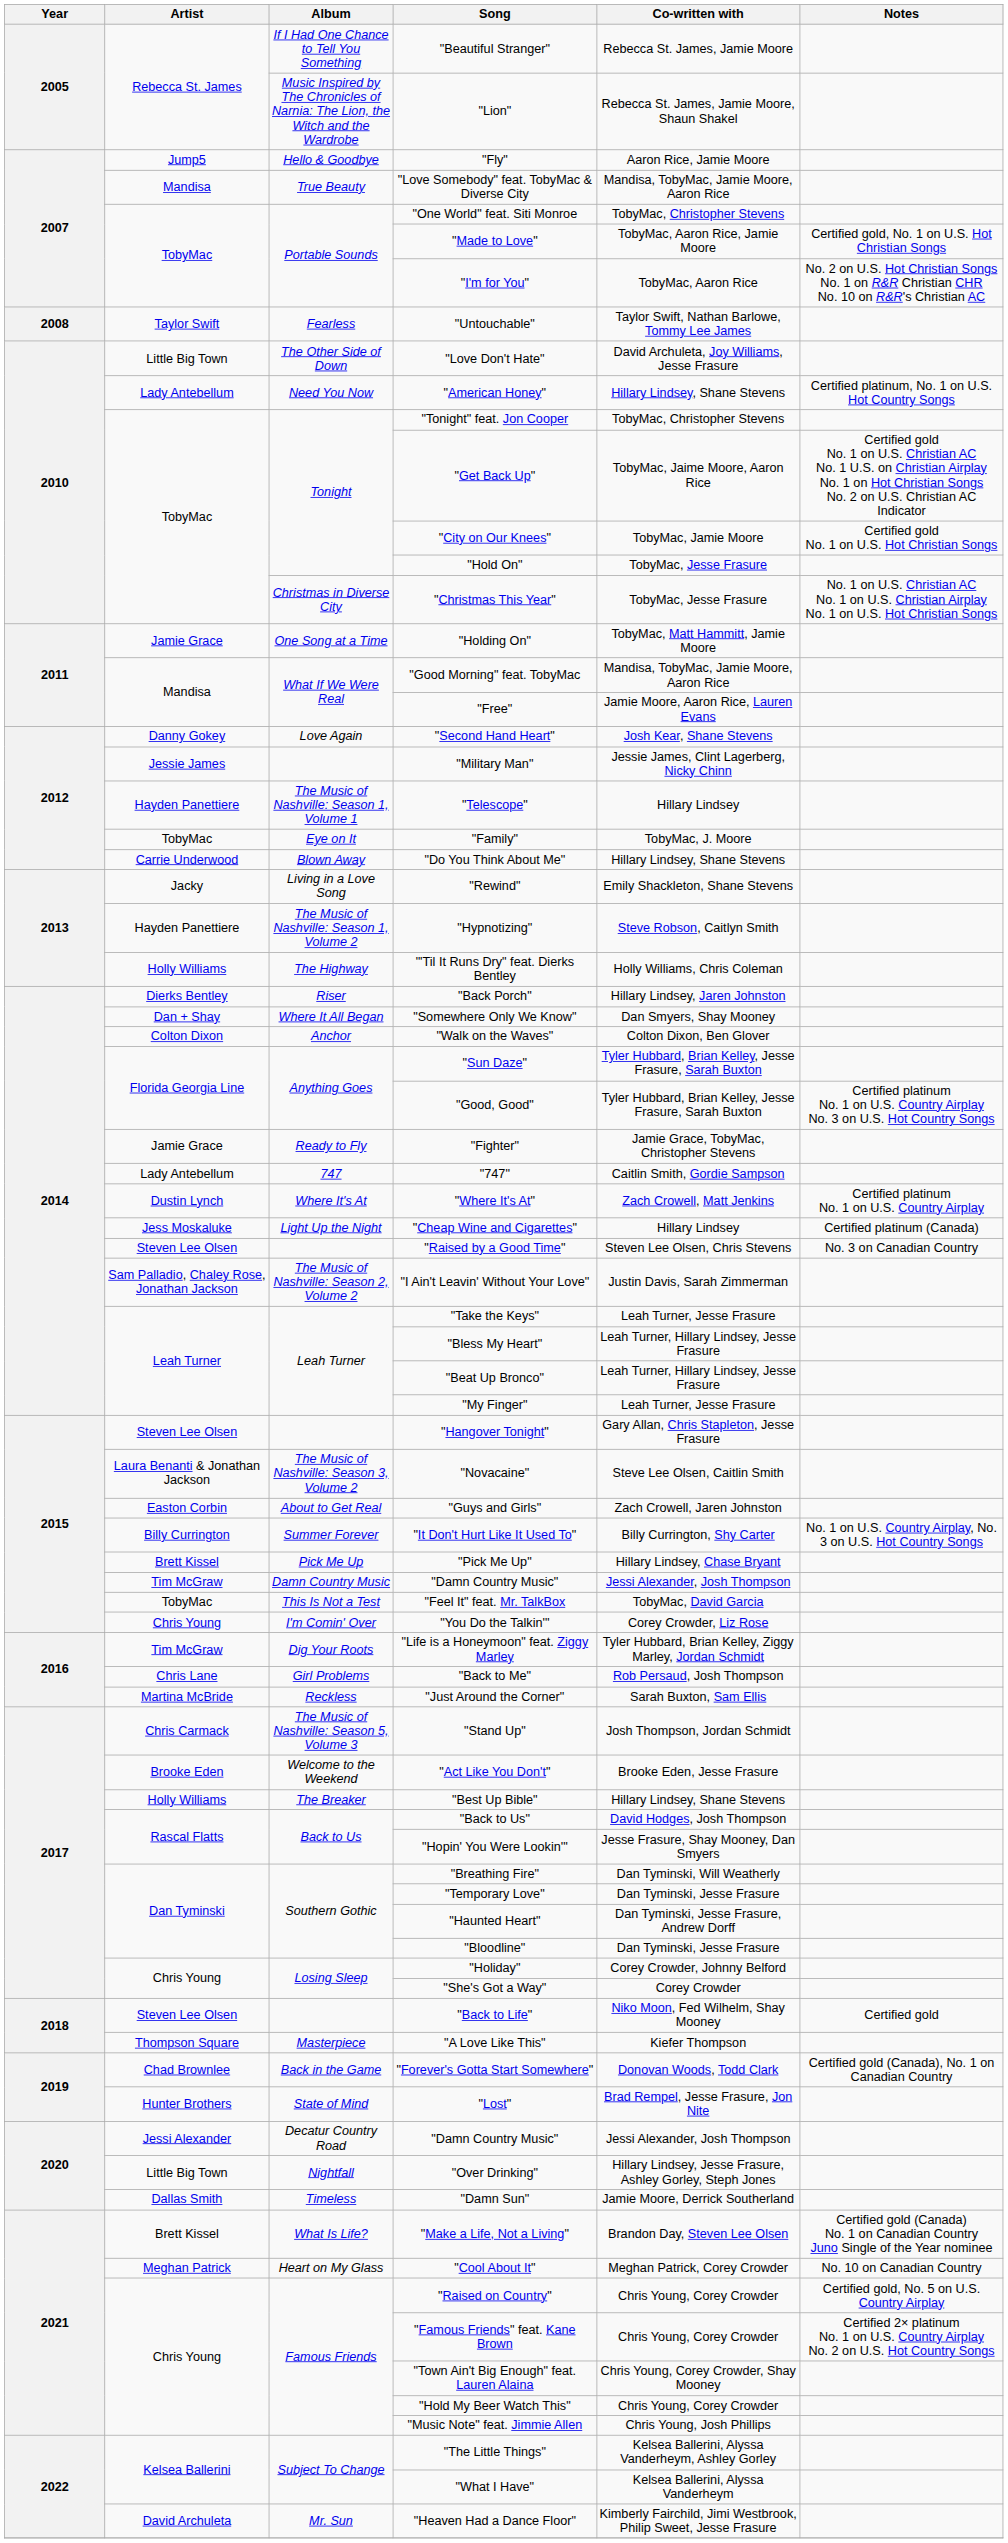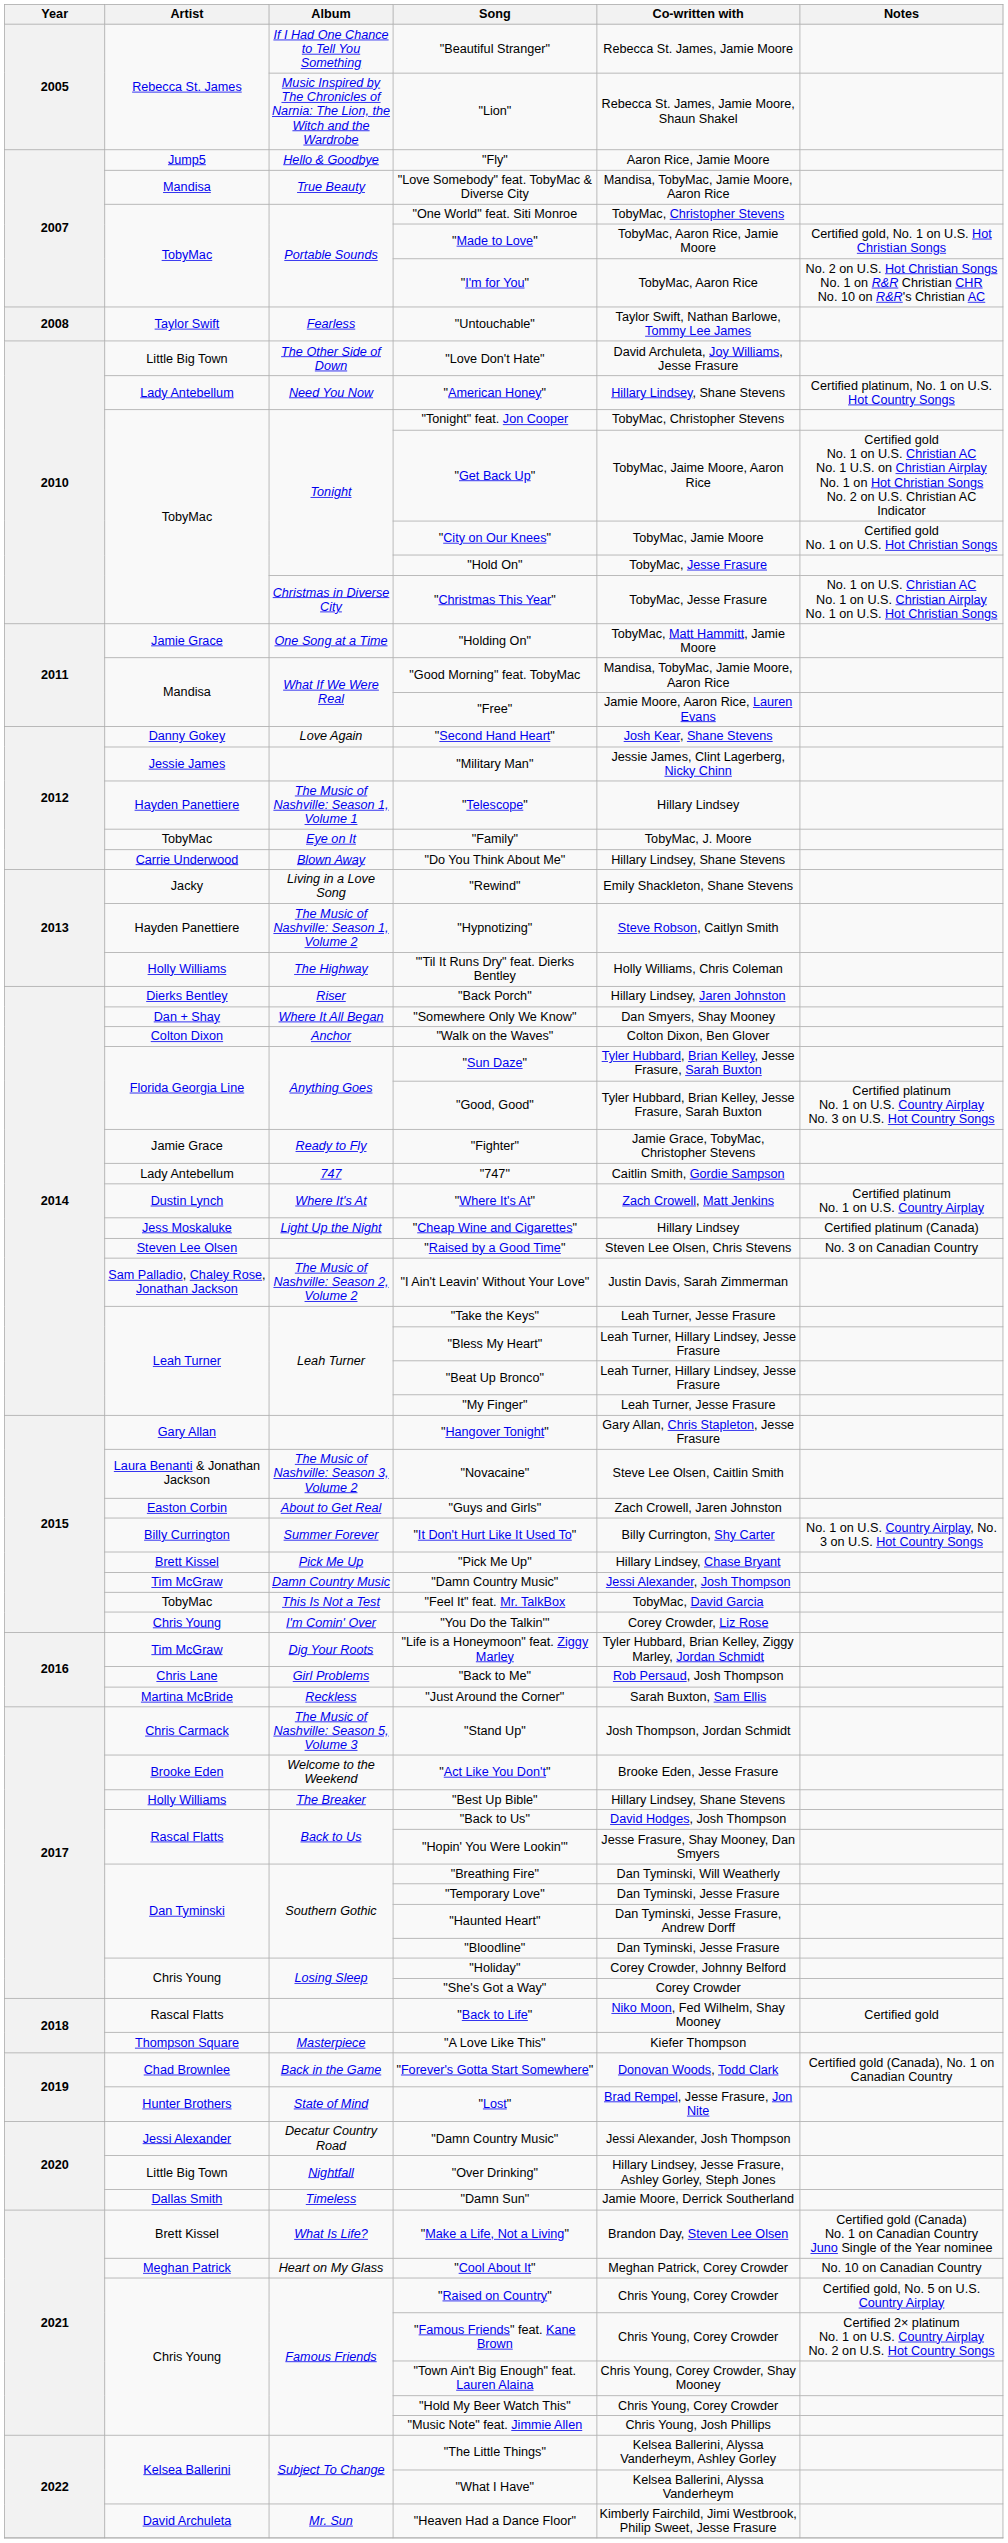"Hangover Tonight" | Artist: Steven Lee Olsen -> Gary Allan
"Back to Life" | Artist: Steven Lee Olsen -> Rascal Flatts
